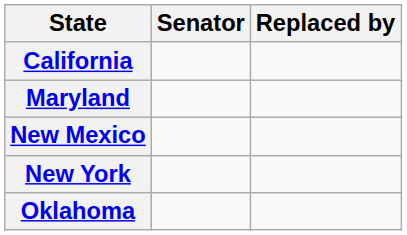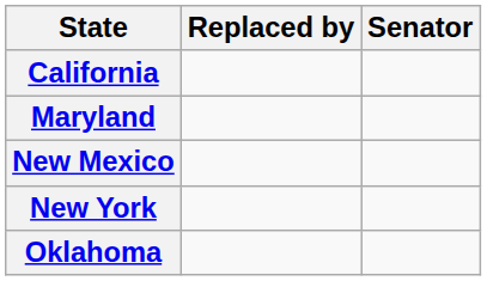columns swapped: Senator <-> Replaced by
